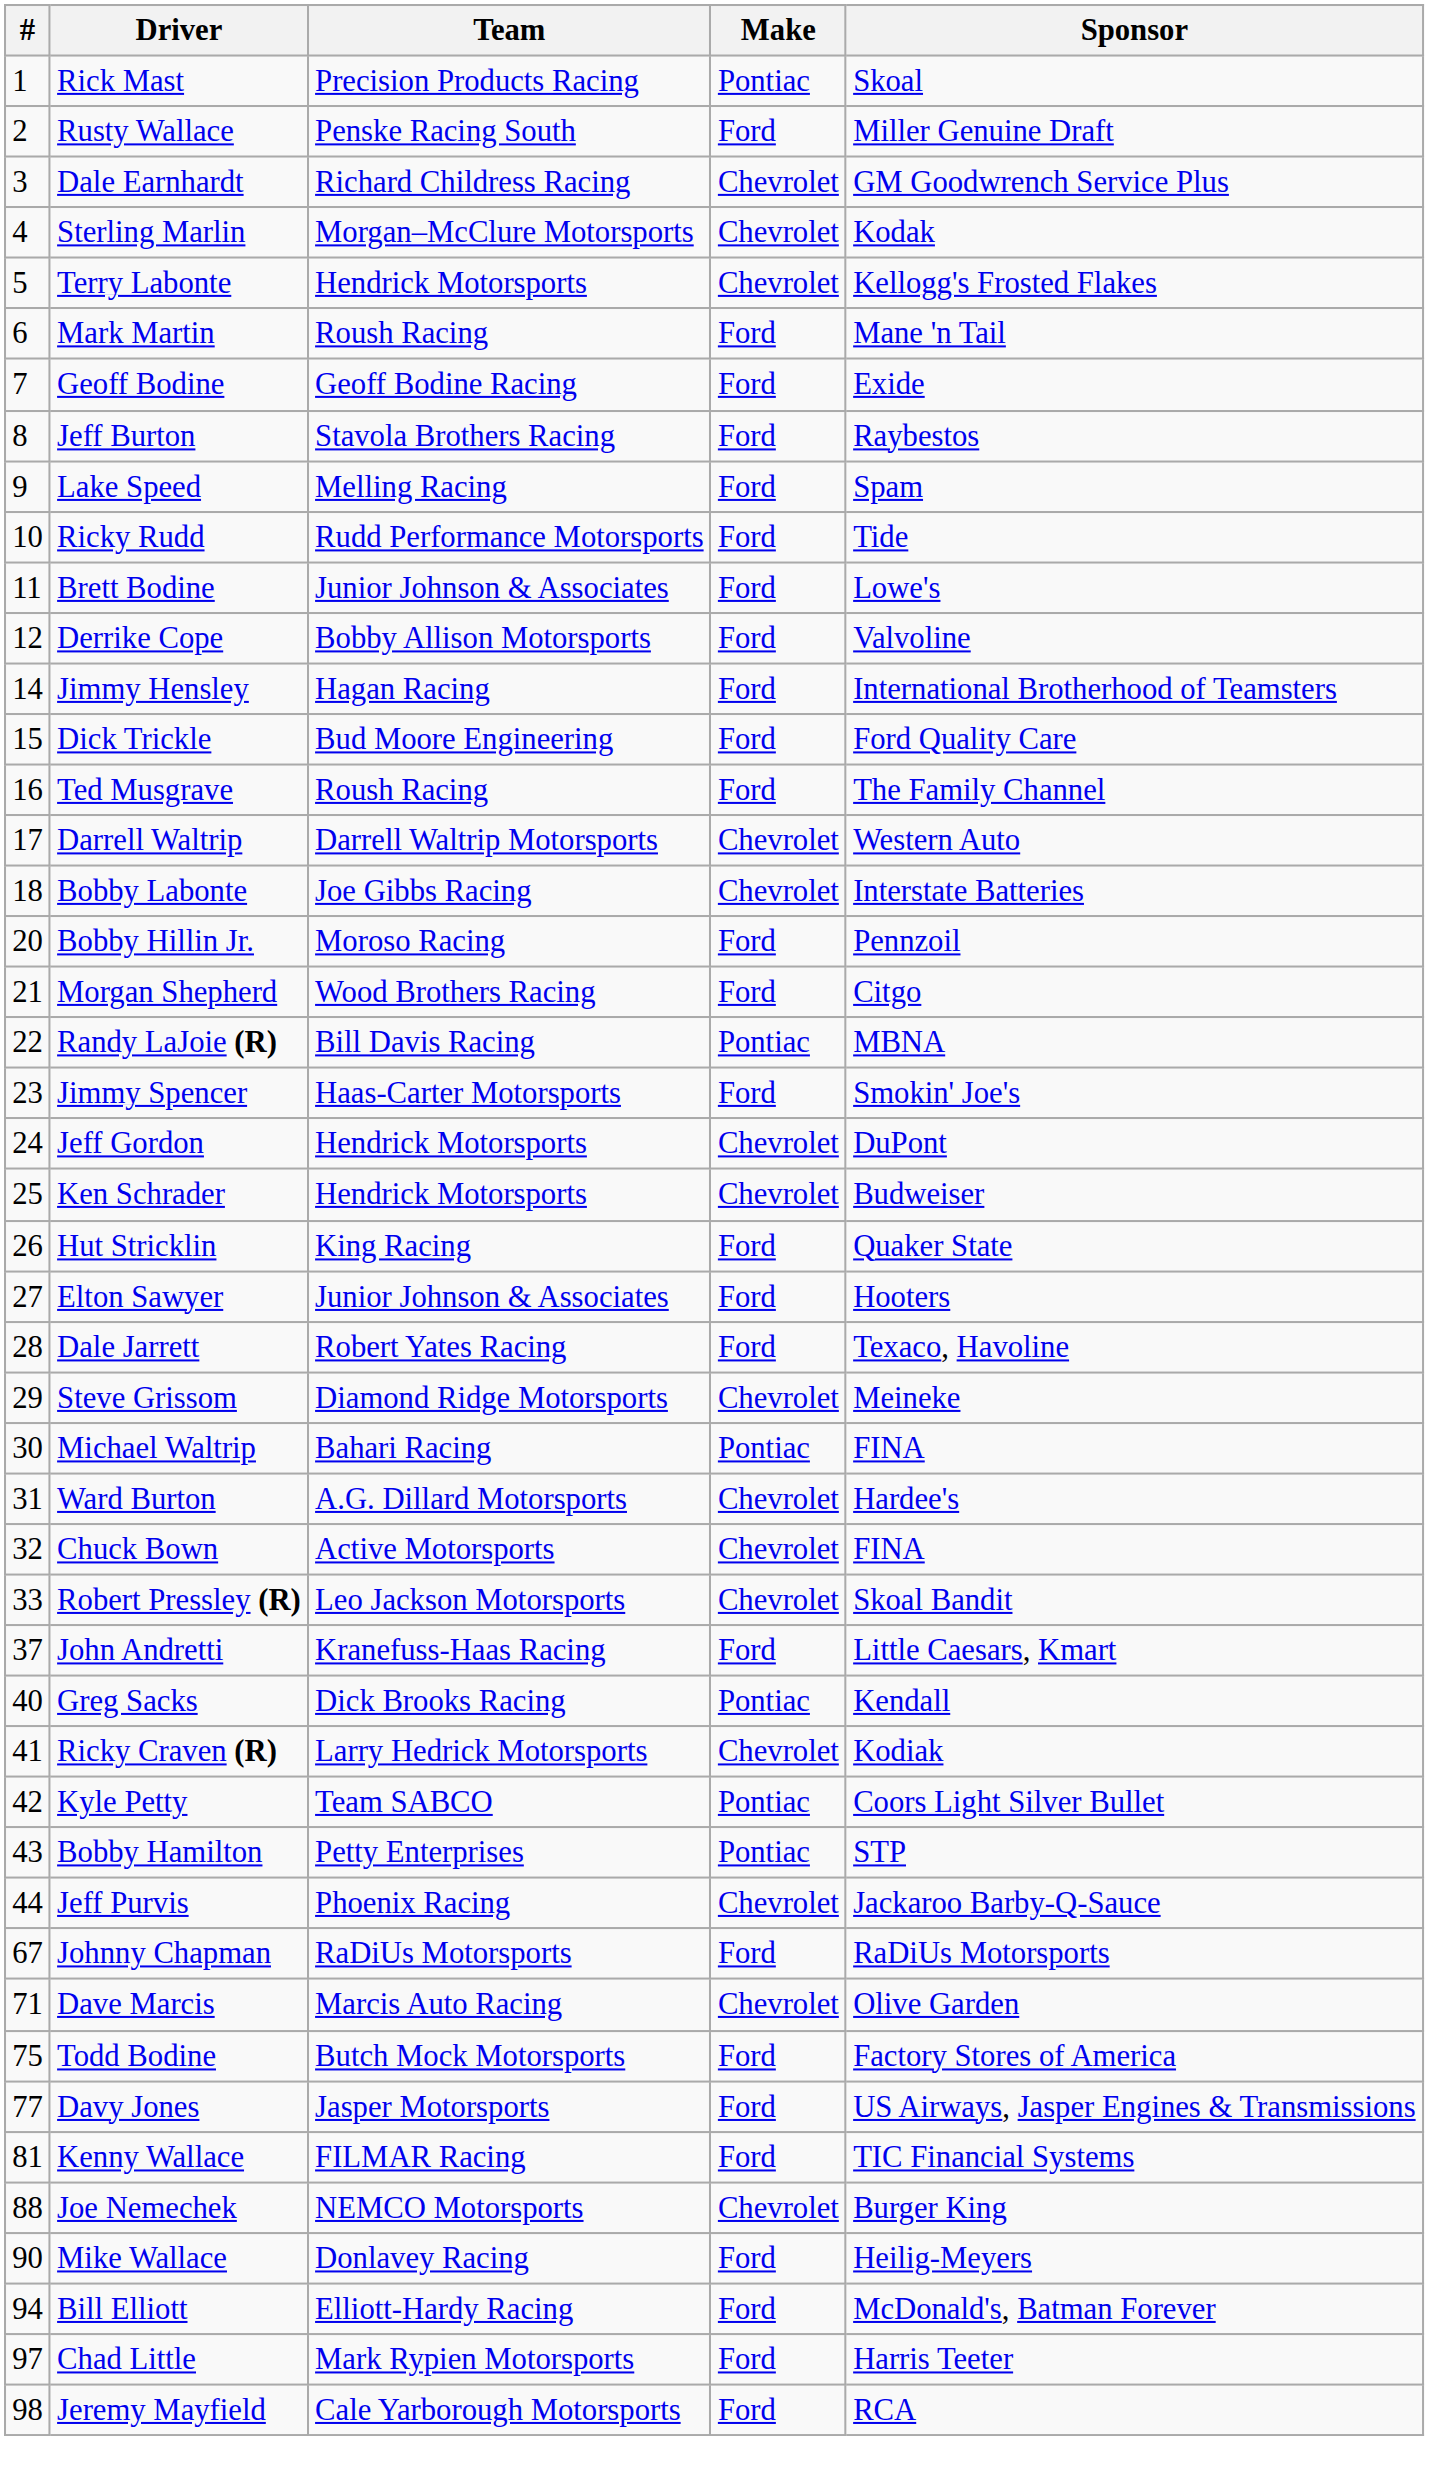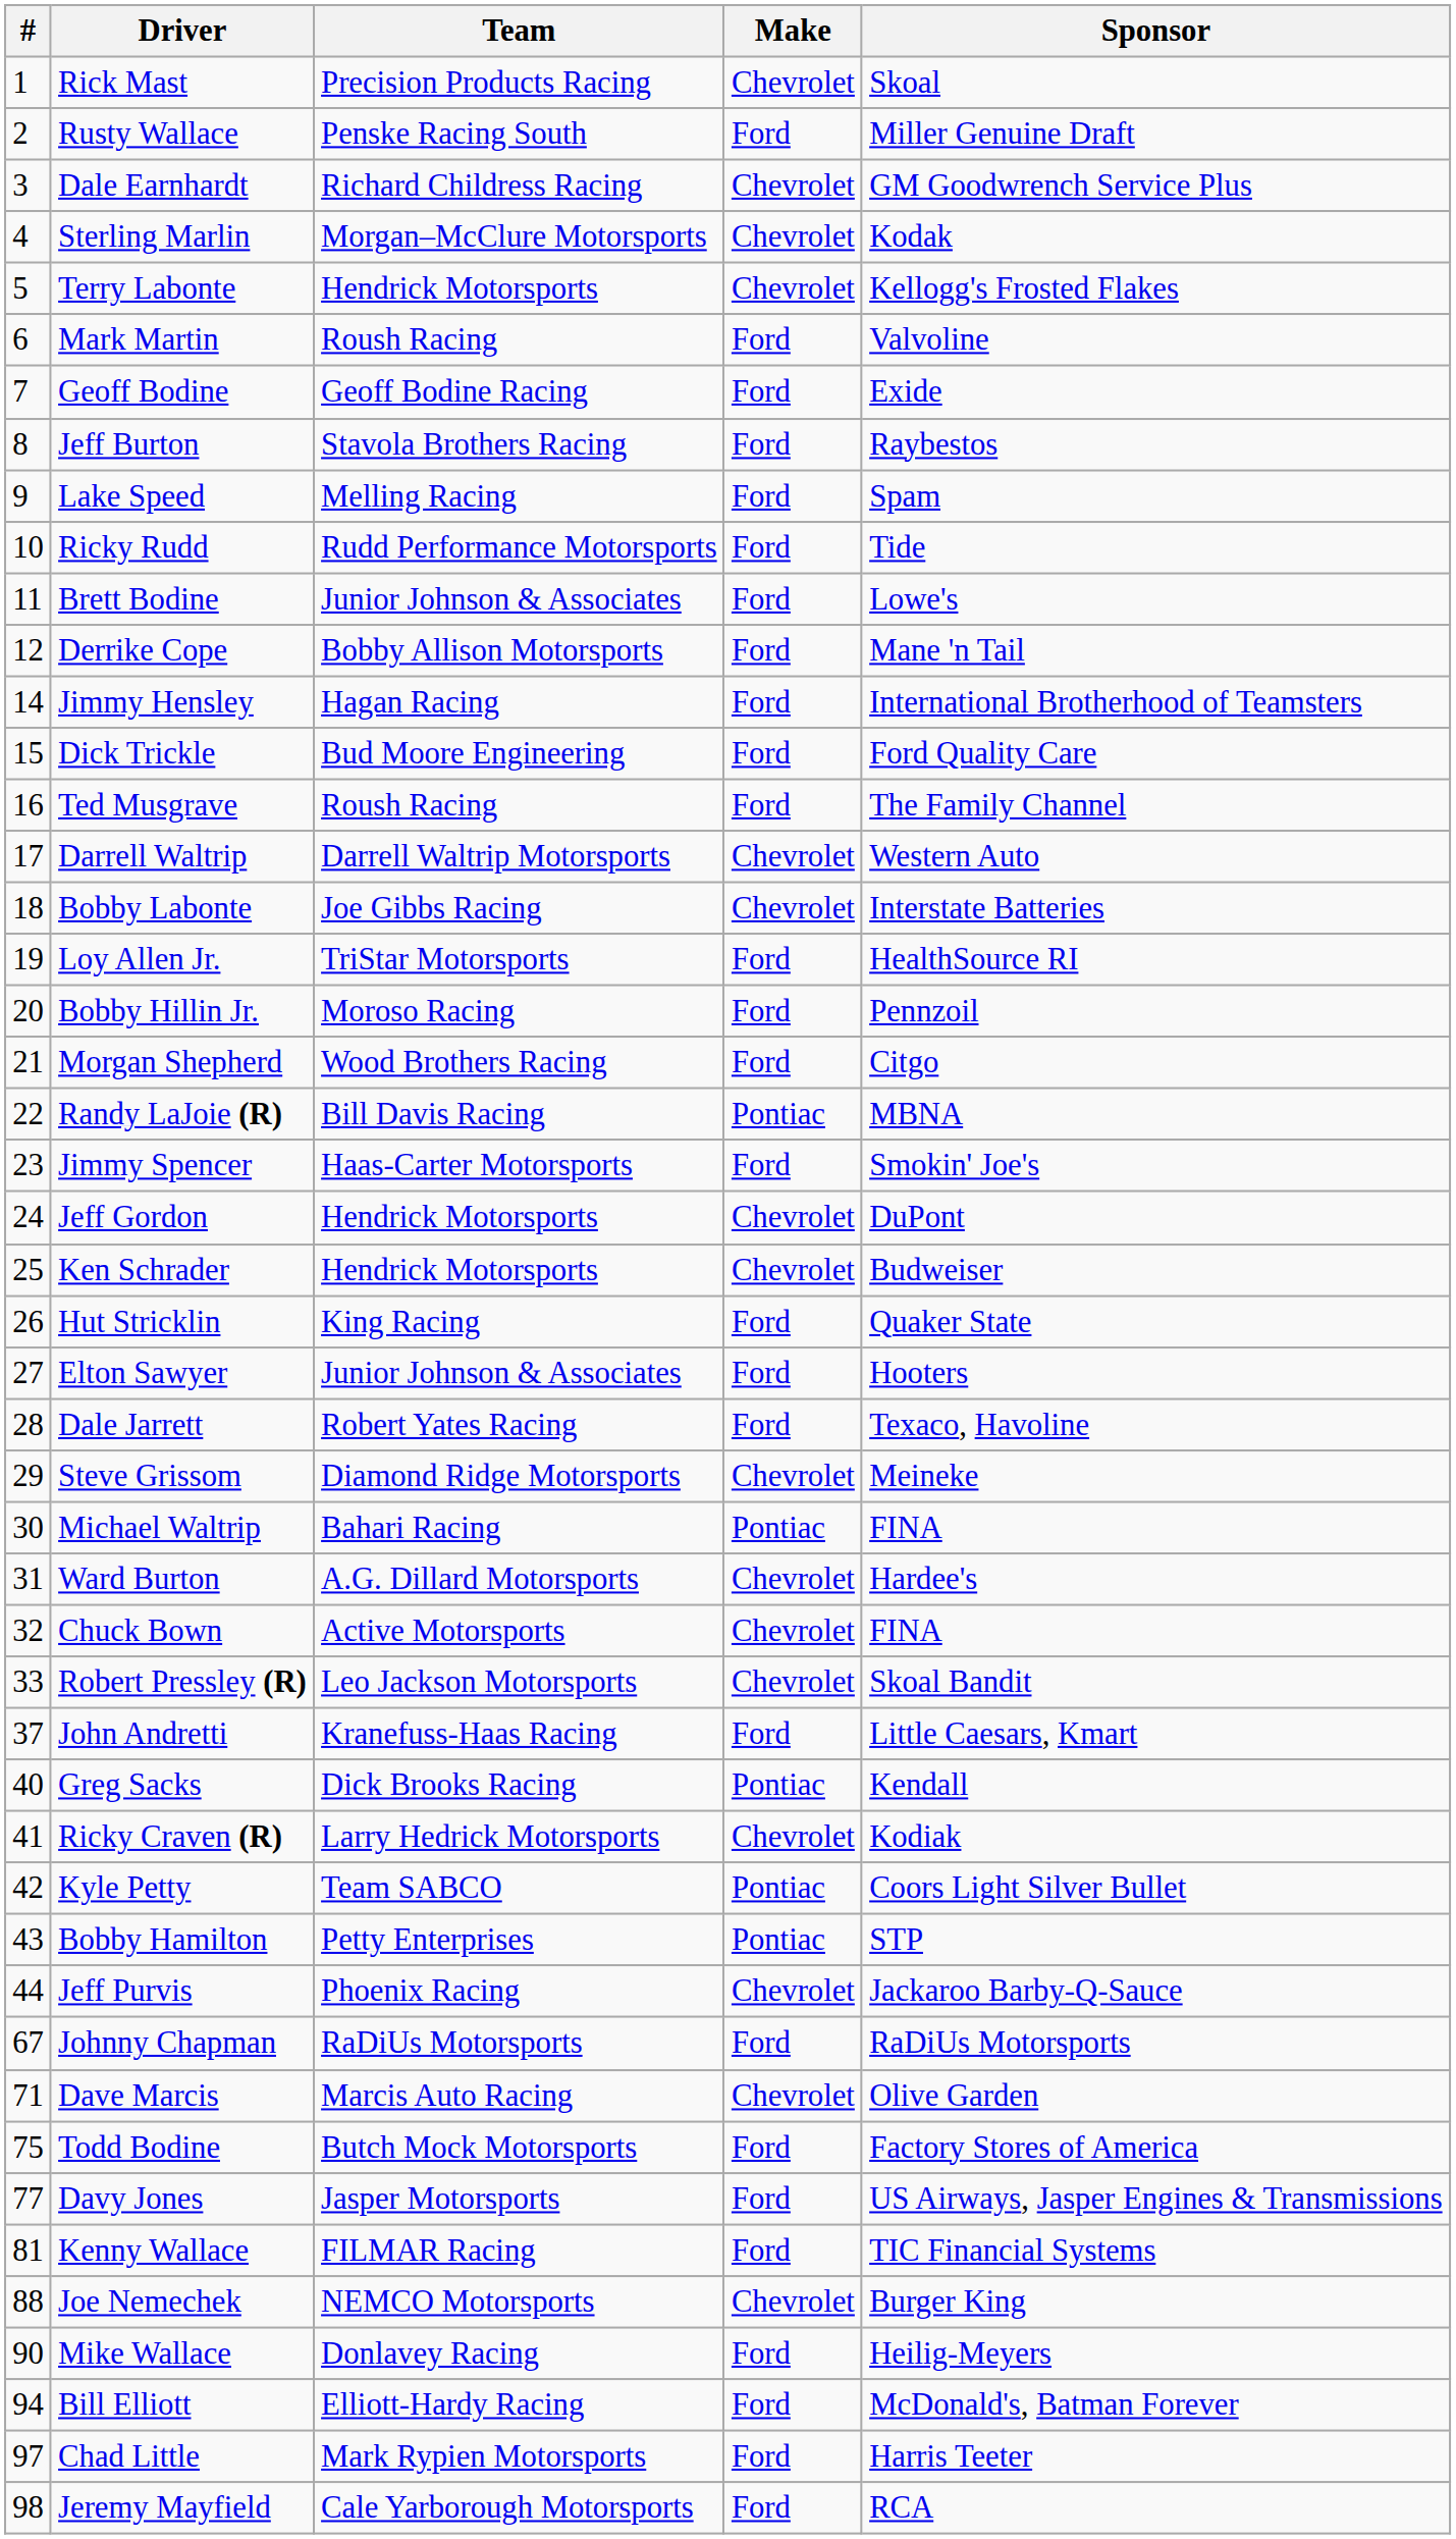Rick Mast | Make: Pontiac -> Chevrolet
Mark Martin | Sponsor: Mane 'n Tail -> Valvoline
Derrike Cope | Sponsor: Valvoline -> Mane 'n Tail
+ row: 19 | Loy Allen Jr. | TriStar Motorsports | Ford | HealthSource RI
